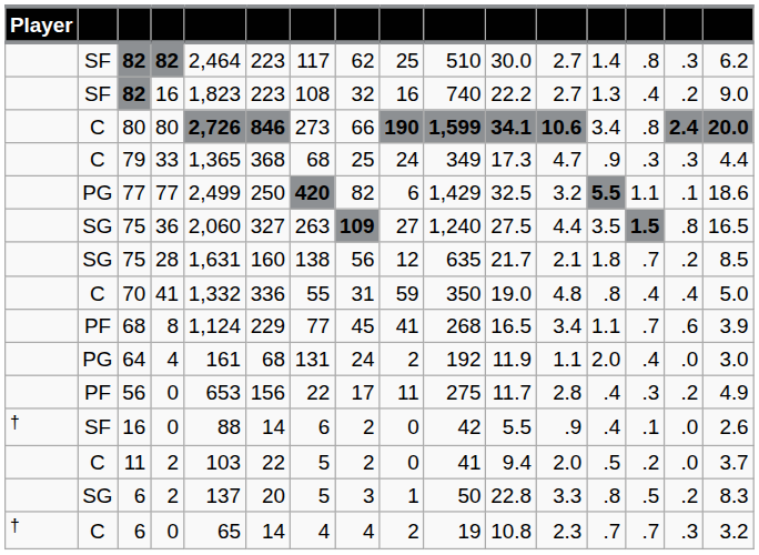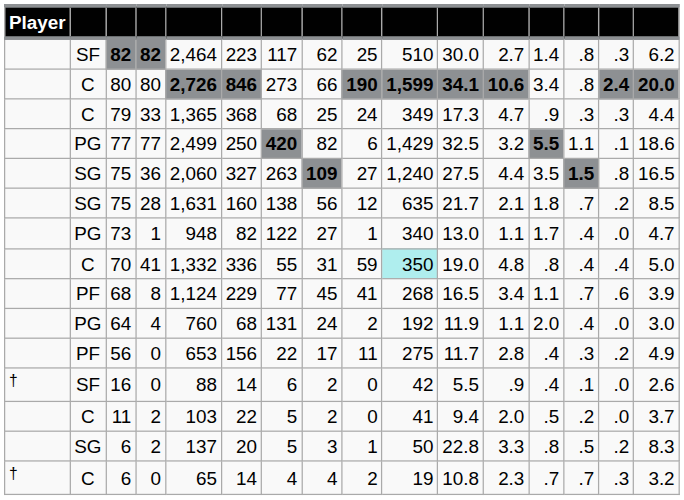- row: SF | 82 | 16 | 1,823 | 223 | 108 | 32 | 16 | 740 | 22.2 | 2.7 | 1.3 | .4 | .2 | 9.0
+ row: PG | 73 | 1 | 948 | 82 | 122 | 27 | 1 | 340 | 13.0 | 1.1 | 1.7 | .4 | .0 | 4.7
70 | column 10: no background -> paleturquoise background
64 | column 5: 161 -> 760
